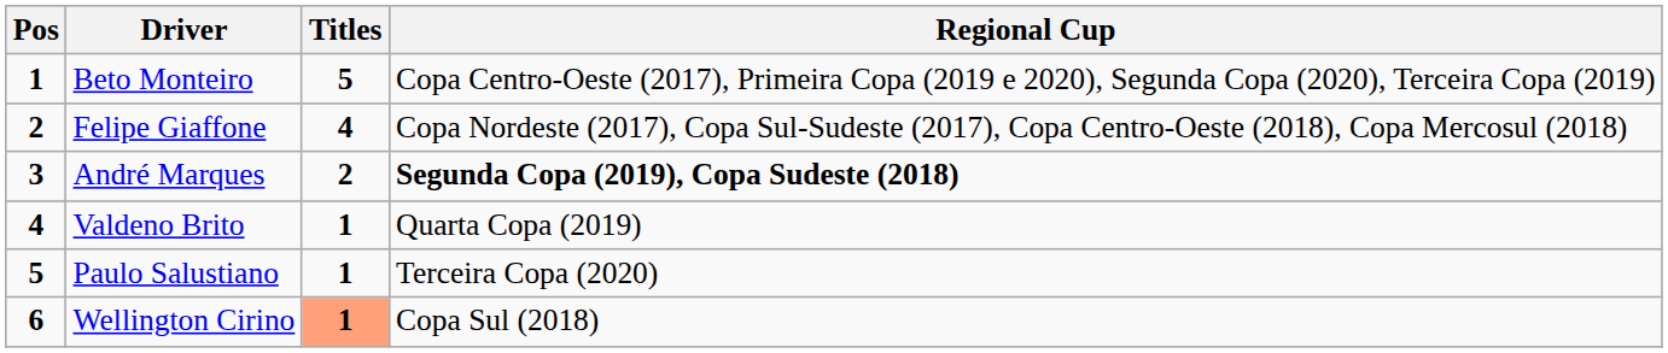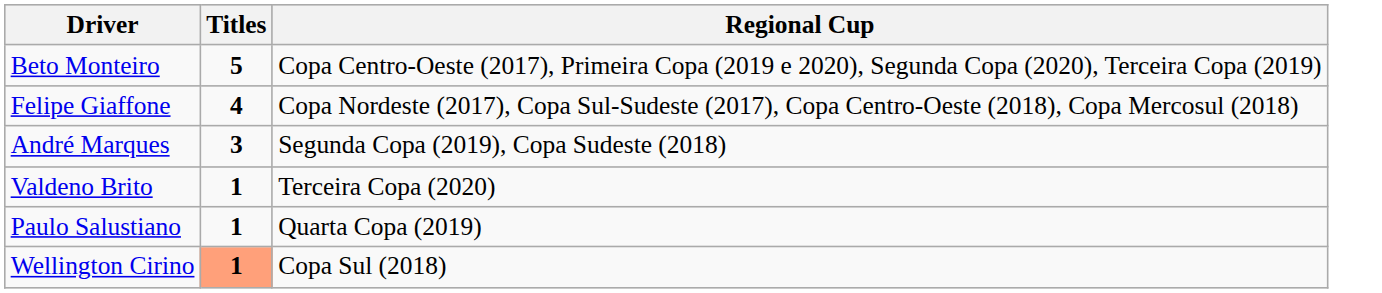- column: Pos | 1 | 2 | 3 | 4 | 5 | 6
André Marques | Titles: 2 -> 3
André Marques | Regional Cup: bold -> normal
Valdeno Brito | Regional Cup: Quarta Copa (2019) -> Terceira Copa (2020)
Paulo Salustiano | Regional Cup: Terceira Copa (2020) -> Quarta Copa (2019)
